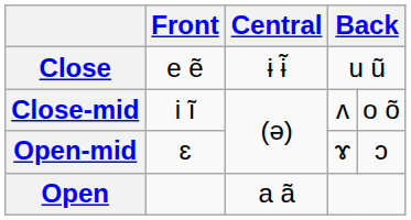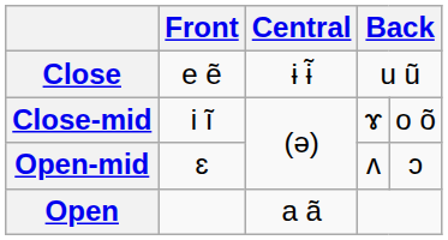Close-mid | column 4: ʌ -> ɤ
Open-mid | column 4: ɤ -> ʌ
